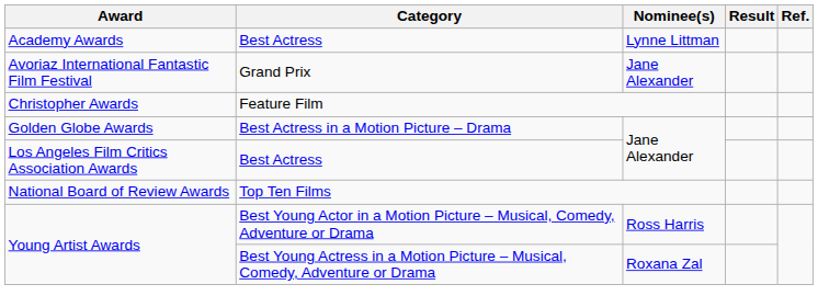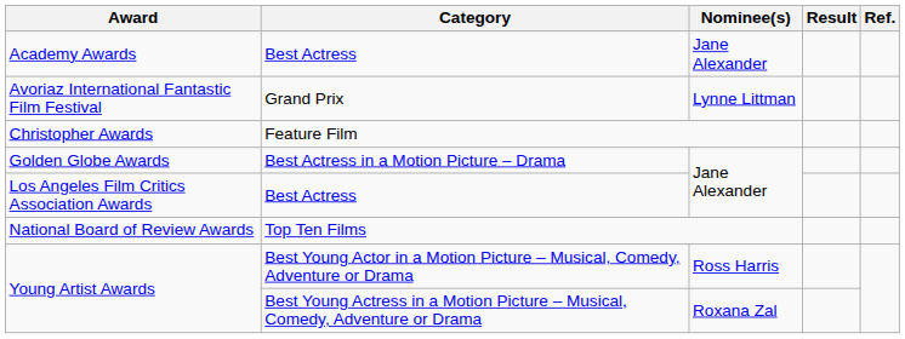Academy Awards | Nominee(s): Lynne Littman -> Jane Alexander
Avoriaz International Fantastic Film Festival | Nominee(s): Jane Alexander -> Lynne Littman
